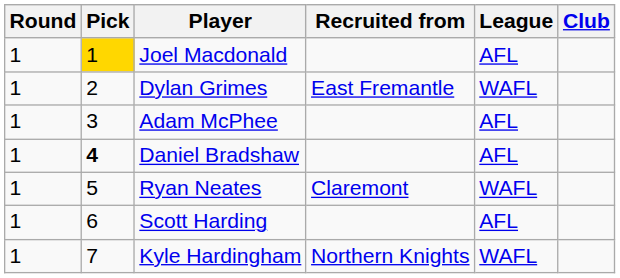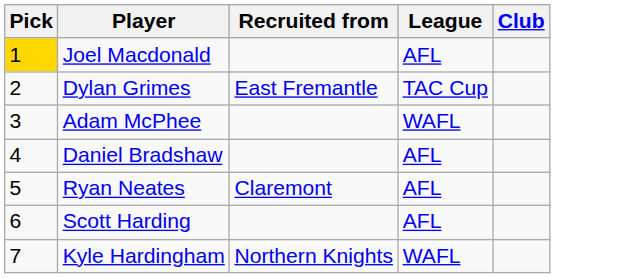- column: Round | 1 | 1 | 1 | 1 | 1 | 1 | 1
Dylan Grimes | League: WAFL -> TAC Cup
Adam McPhee | League: AFL -> WAFL
Daniel Bradshaw | Pick: bold -> normal
Ryan Neates | League: WAFL -> AFL
